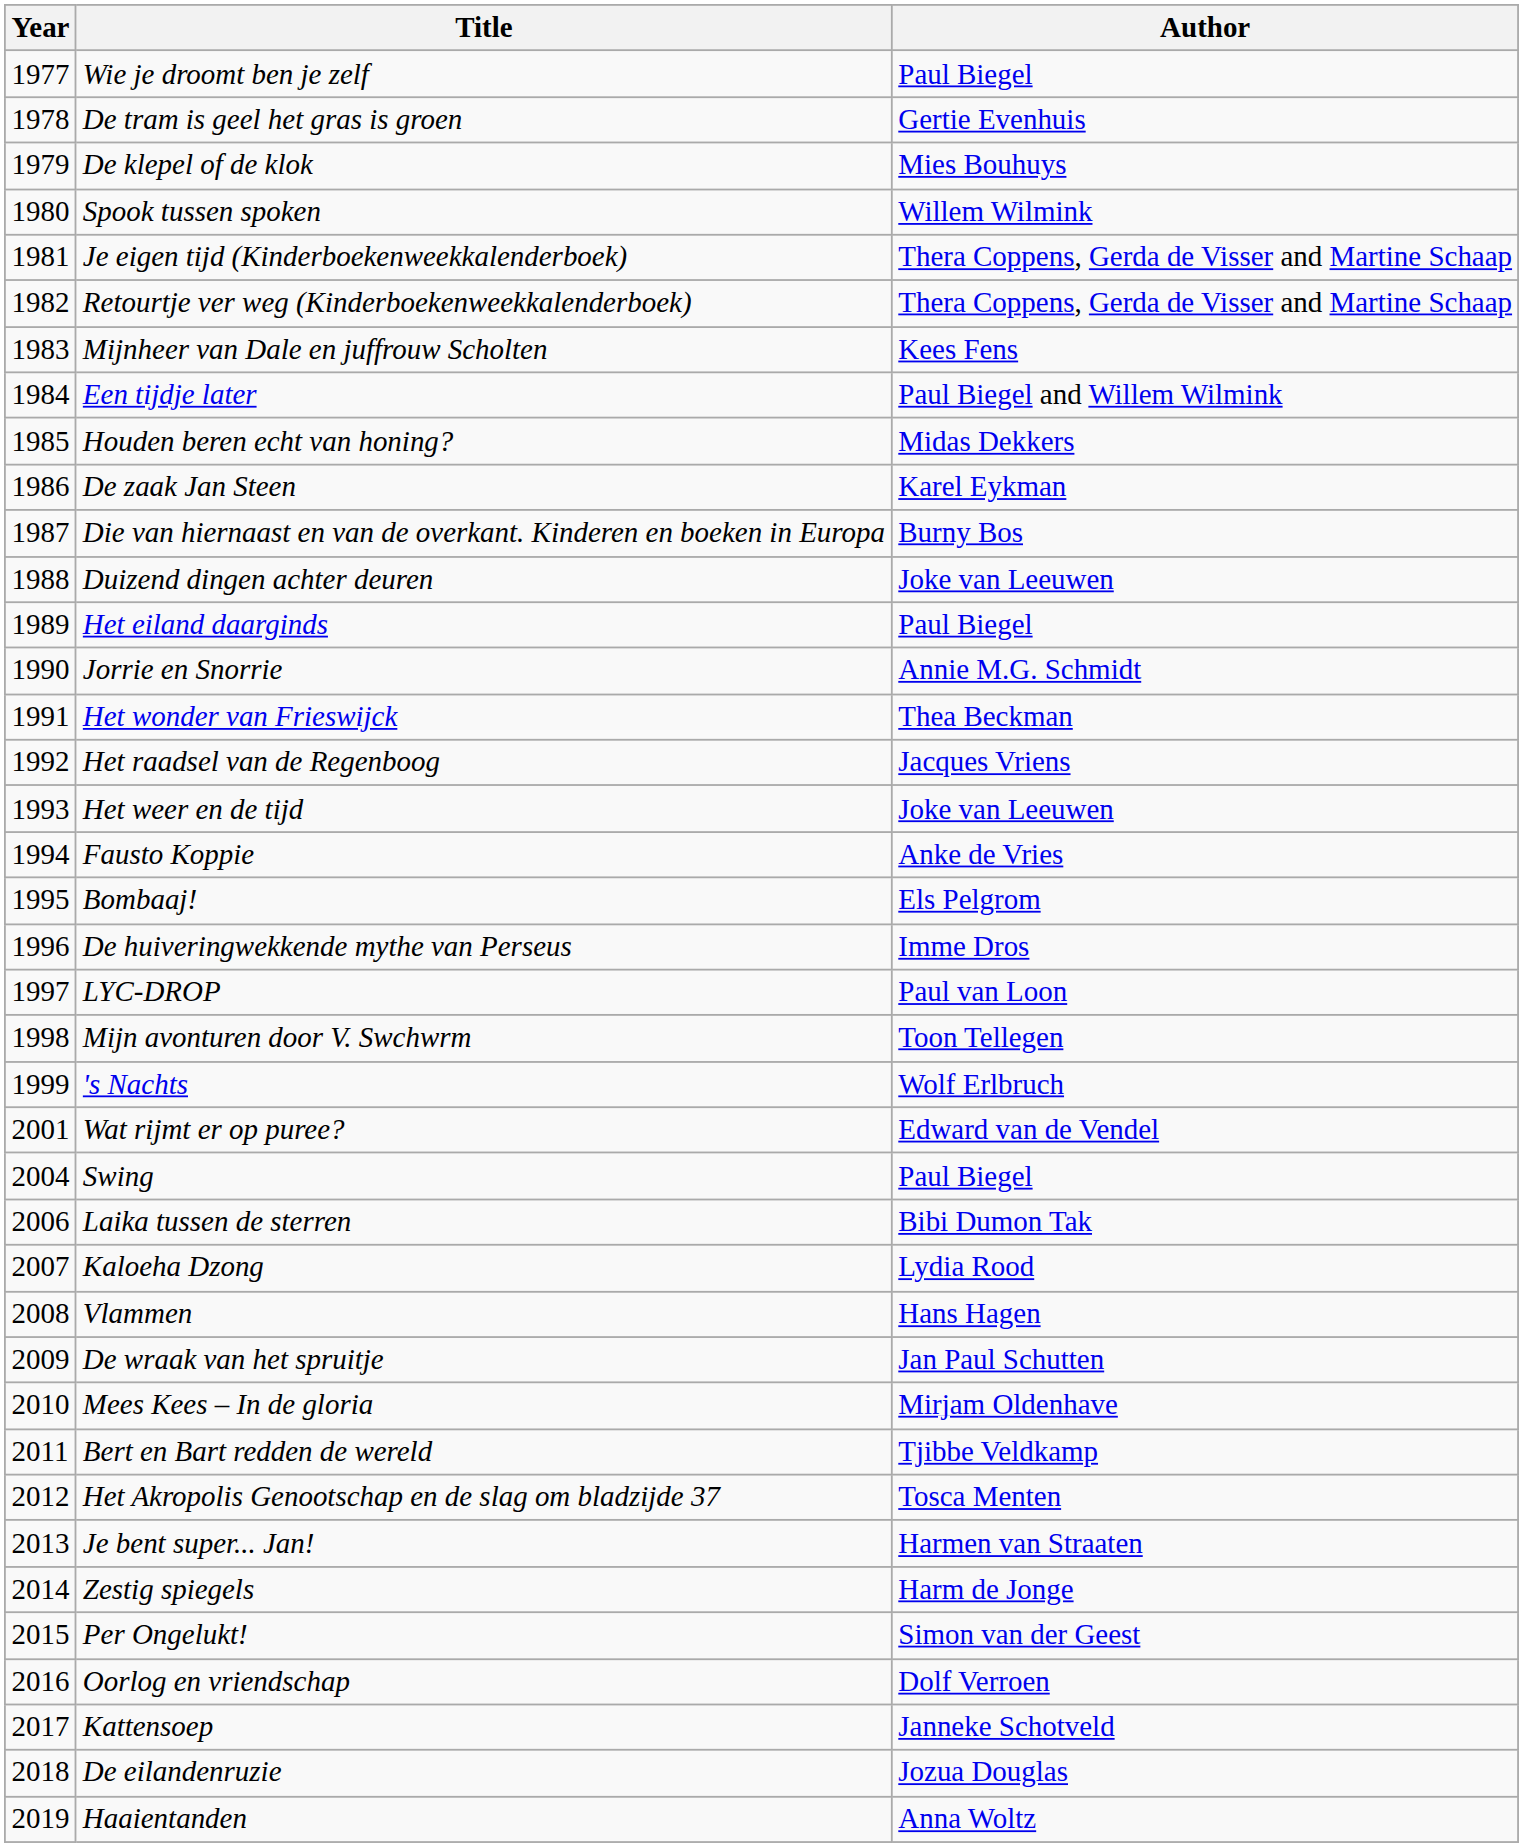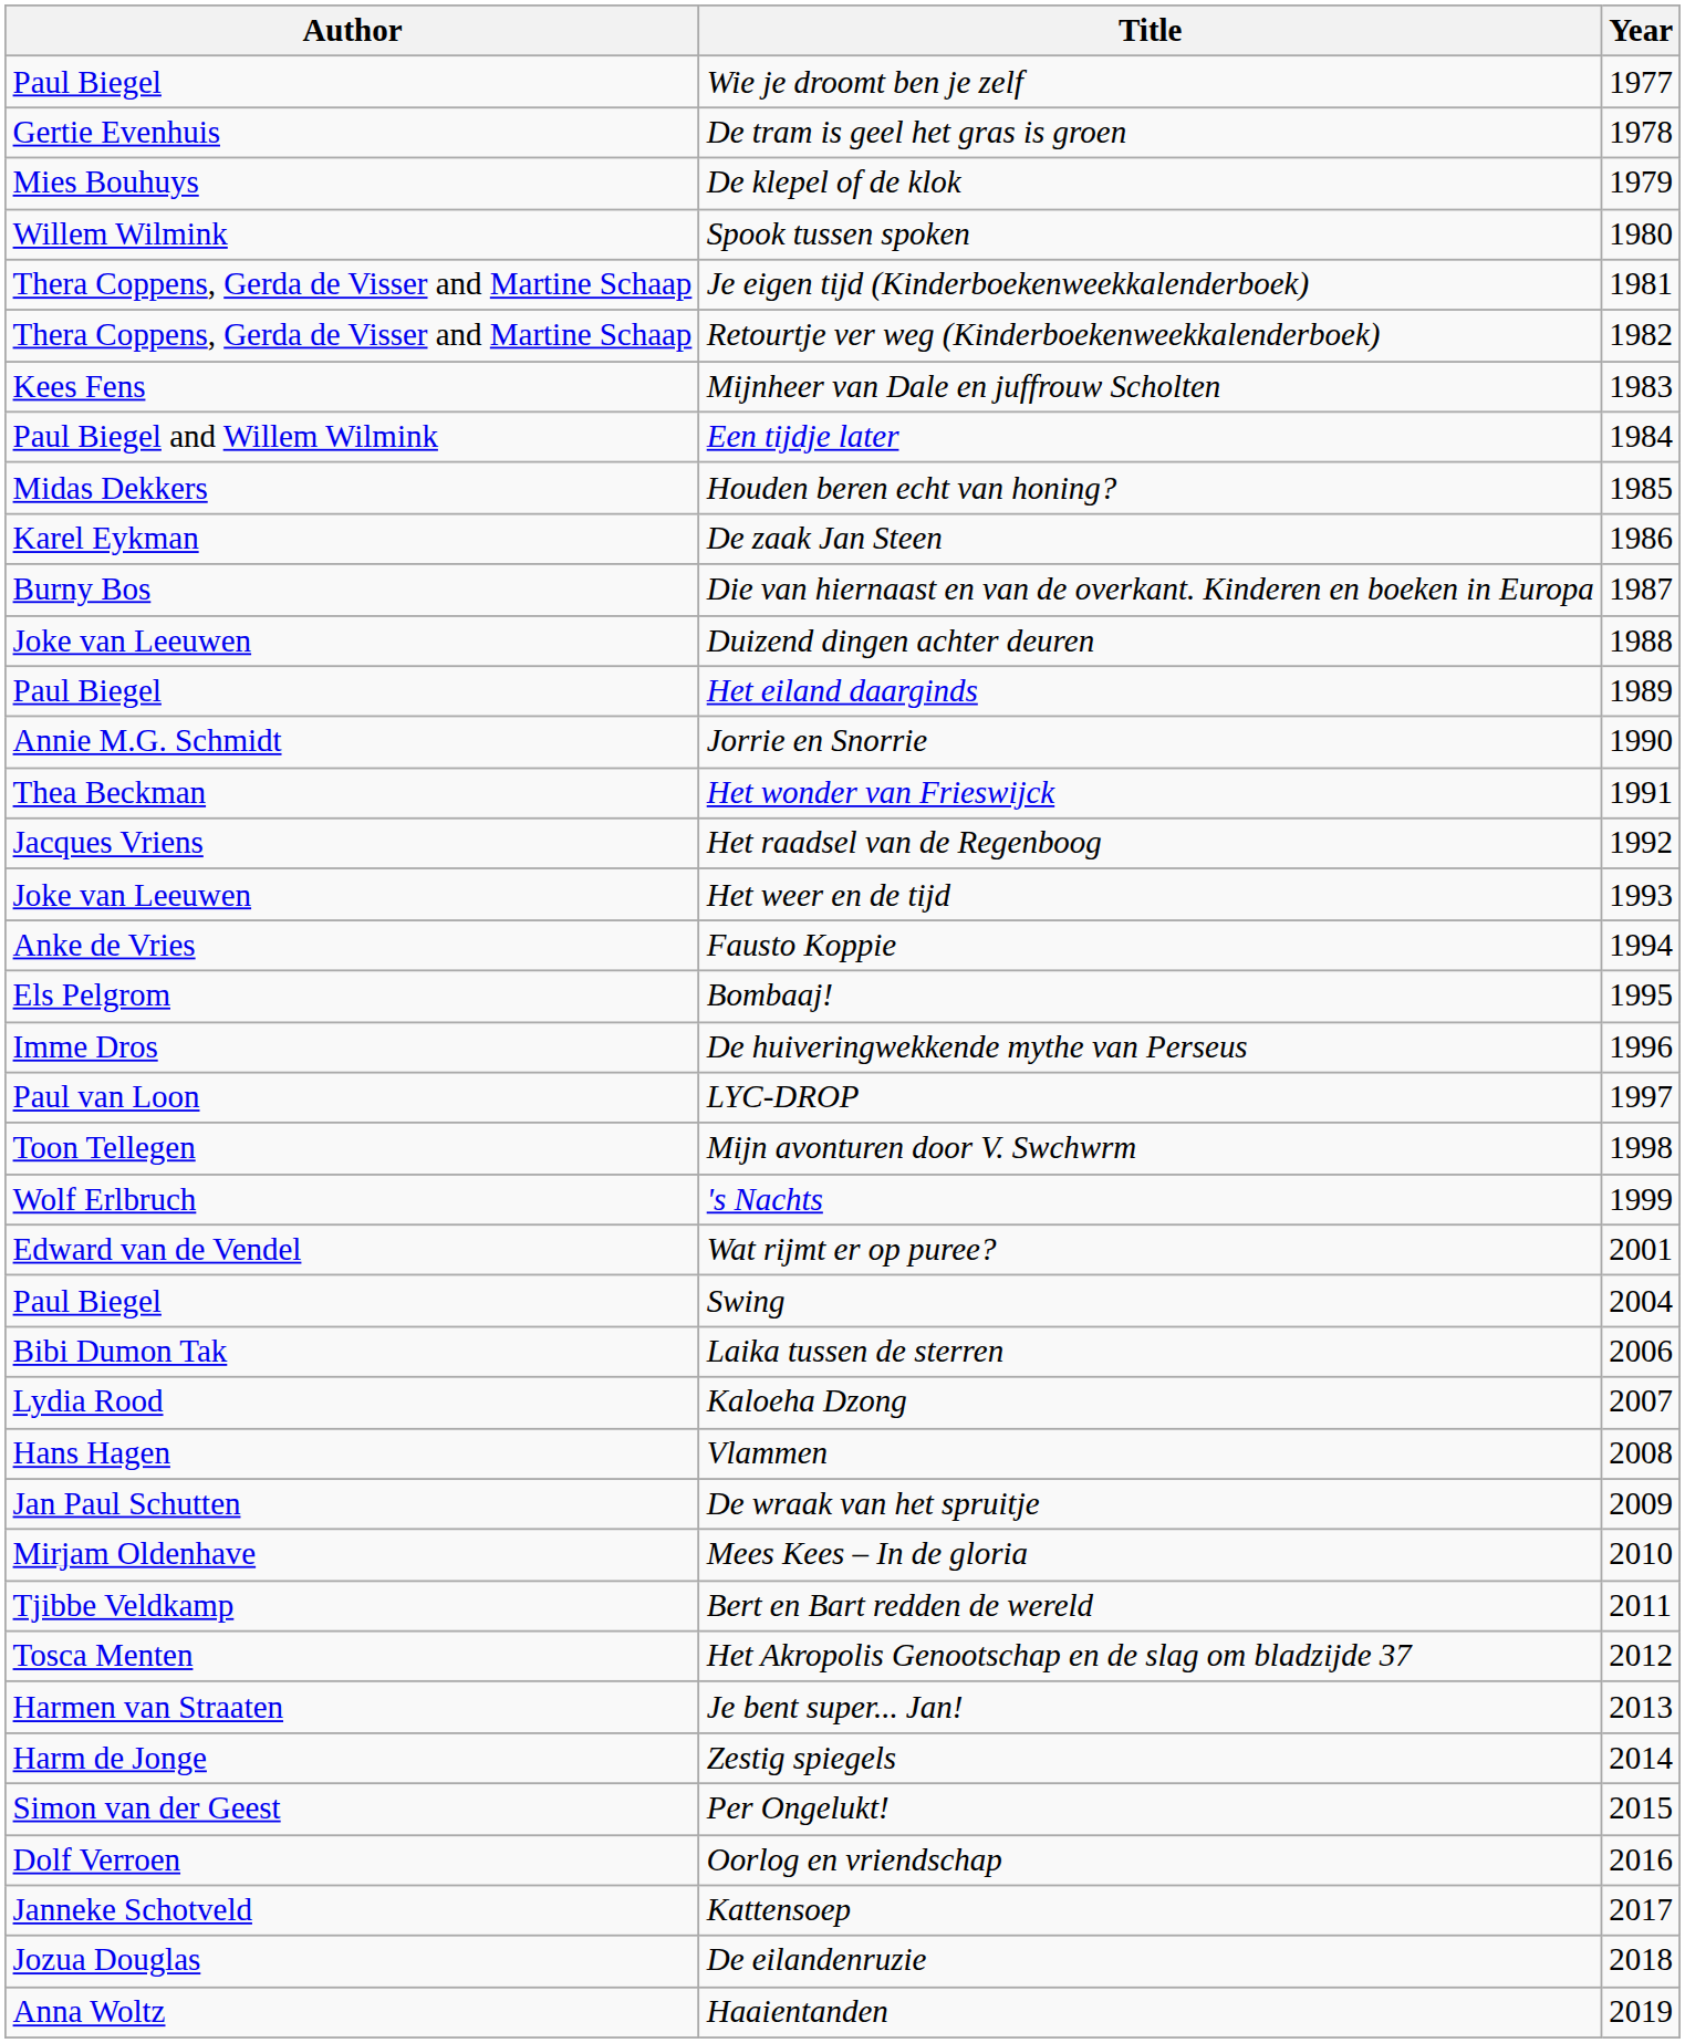columns swapped: Year <-> Author
